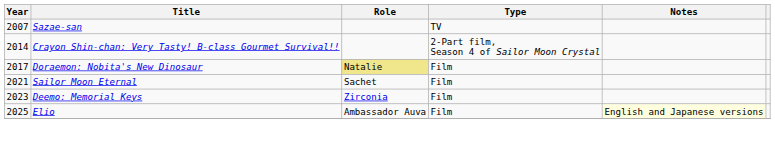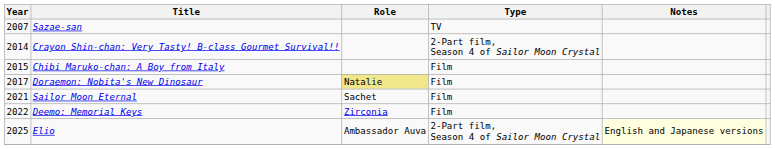+ row: 2015 | Chibi Maruko-chan: A Boy from Italy | Film
Deemo: Memorial Keys | Year: 2023 -> 2022
Elio | Type: Film -> 2-Part film, Season 4 of Sailor Moon Crystal
